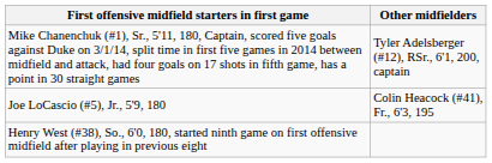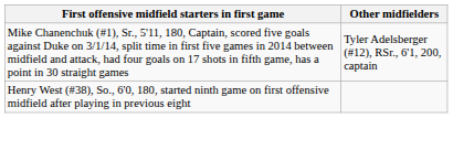- row: Joe LoCascio (#5), Jr., 5'9, 180 | Colin Heacock (#41), Fr., 6'3, 195
